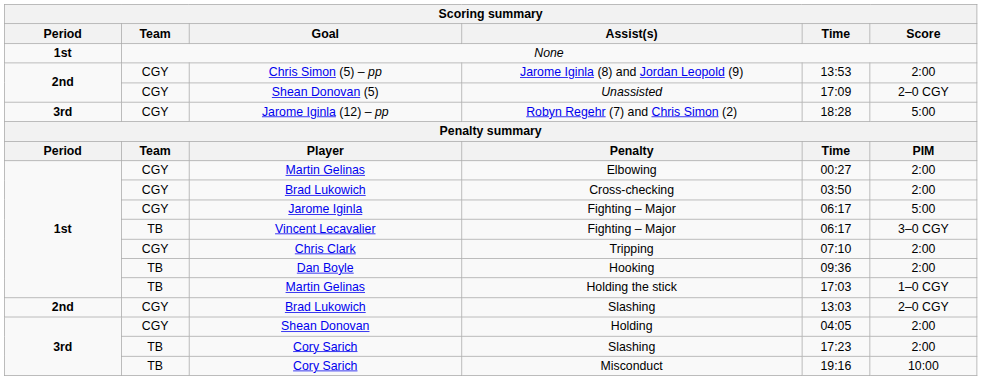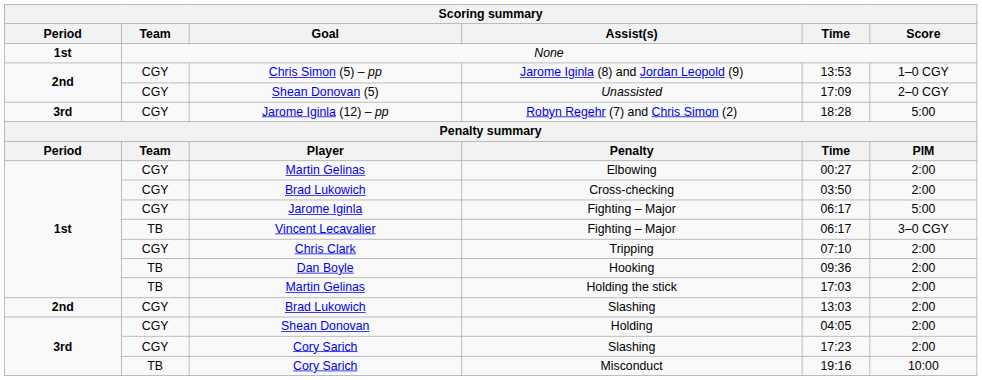Jarome Iginla (8) and Jordan Leopold (9) | Score: 2:00 -> 1–0 CGY
Holding the stick | Score: 1–0 CGY -> 2:00
Brad Lukowich / Slashing | Score: 2–0 CGY -> 2:00
Cory Sarich / Slashing | Team: TB -> CGY
